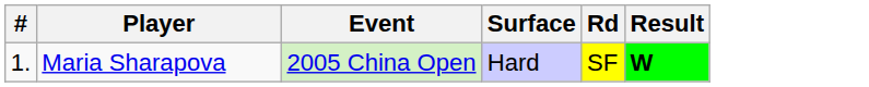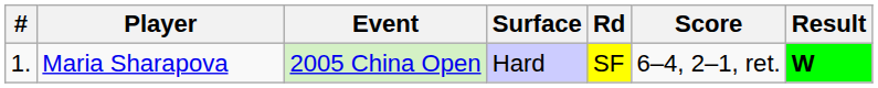+ column: Score | 6–4, 2–1, ret.
